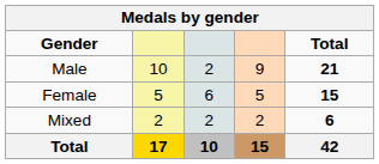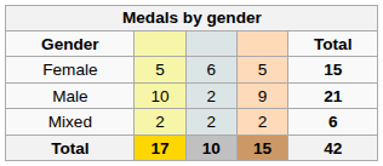rows swapped: Male <-> Female
